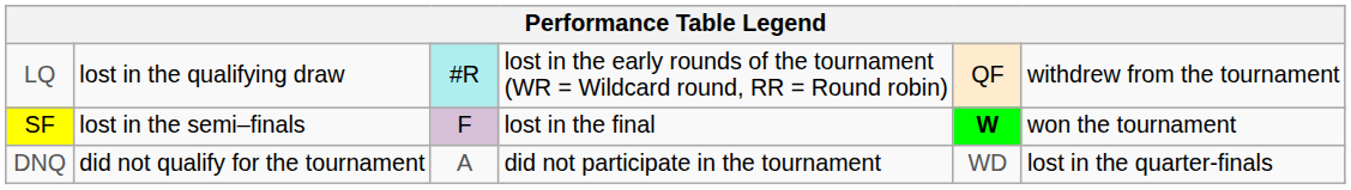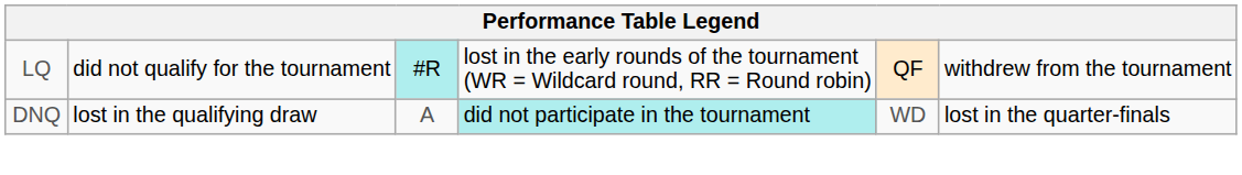LQ | column 2: lost in the qualifying draw -> did not qualify for the tournament
- row: SF | lost in the semi–finals | F | lost in the final | W | won the tournament
DNQ | column 2: did not qualify for the tournament -> lost in the qualifying draw
DNQ | column 4: no background -> paleturquoise background
